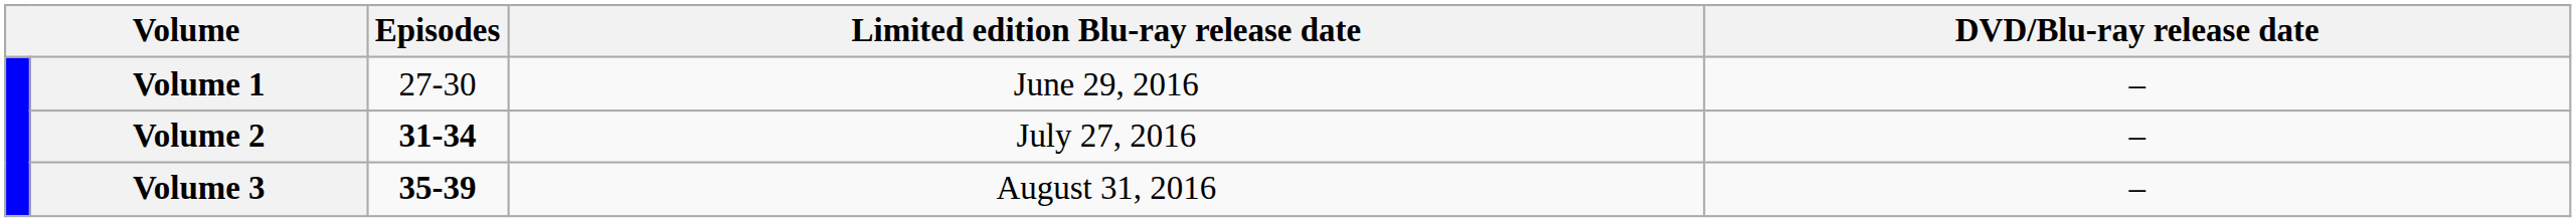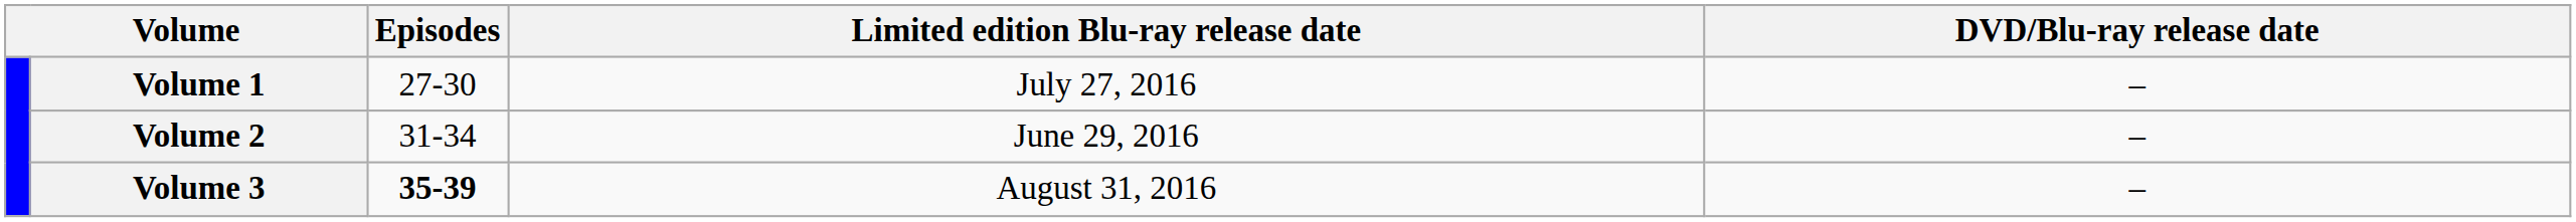Volume 1 | Limited edition Blu-ray release date: June 29, 2016 -> July 27, 2016
Volume 2 | Episodes: bold -> normal
Volume 2 | Limited edition Blu-ray release date: July 27, 2016 -> June 29, 2016
